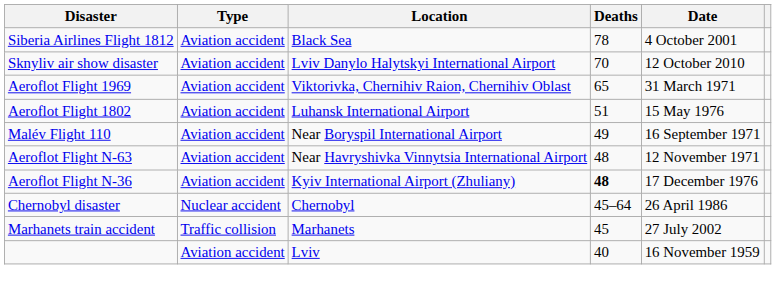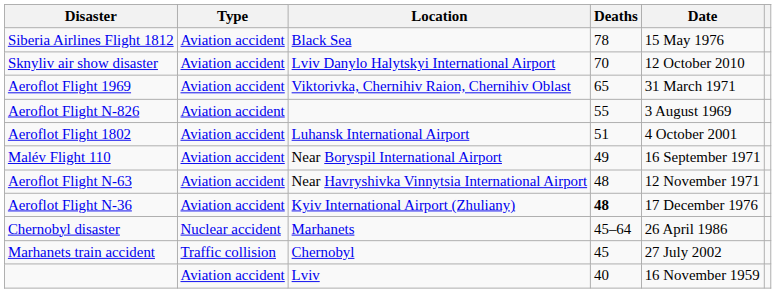Siberia Airlines Flight 1812 | Date: 4 October 2001 -> 15 May 1976
+ row: Aeroflot Flight N-826 | Aviation accident | 55 | 3 August 1969
Aeroflot Flight 1802 | Date: 15 May 1976 -> 4 October 2001
Chernobyl disaster | Location: Chernobyl -> Marhanets
Marhanets train accident | Location: Marhanets -> Chernobyl
